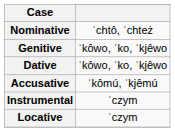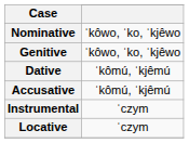Nominative | column 2: ˈchtô, ˈchteż -> ˈkôwo, ˈko, ˈkjêwo
Dative | column 2: ˈkôwo, ˈko, ˈkjêwo -> ˈkômú, ˈkjêmú
